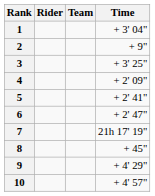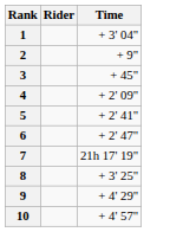- column: Team
3 | Time: + 3' 25" -> + 45"
8 | Time: + 45" -> + 3' 25"
